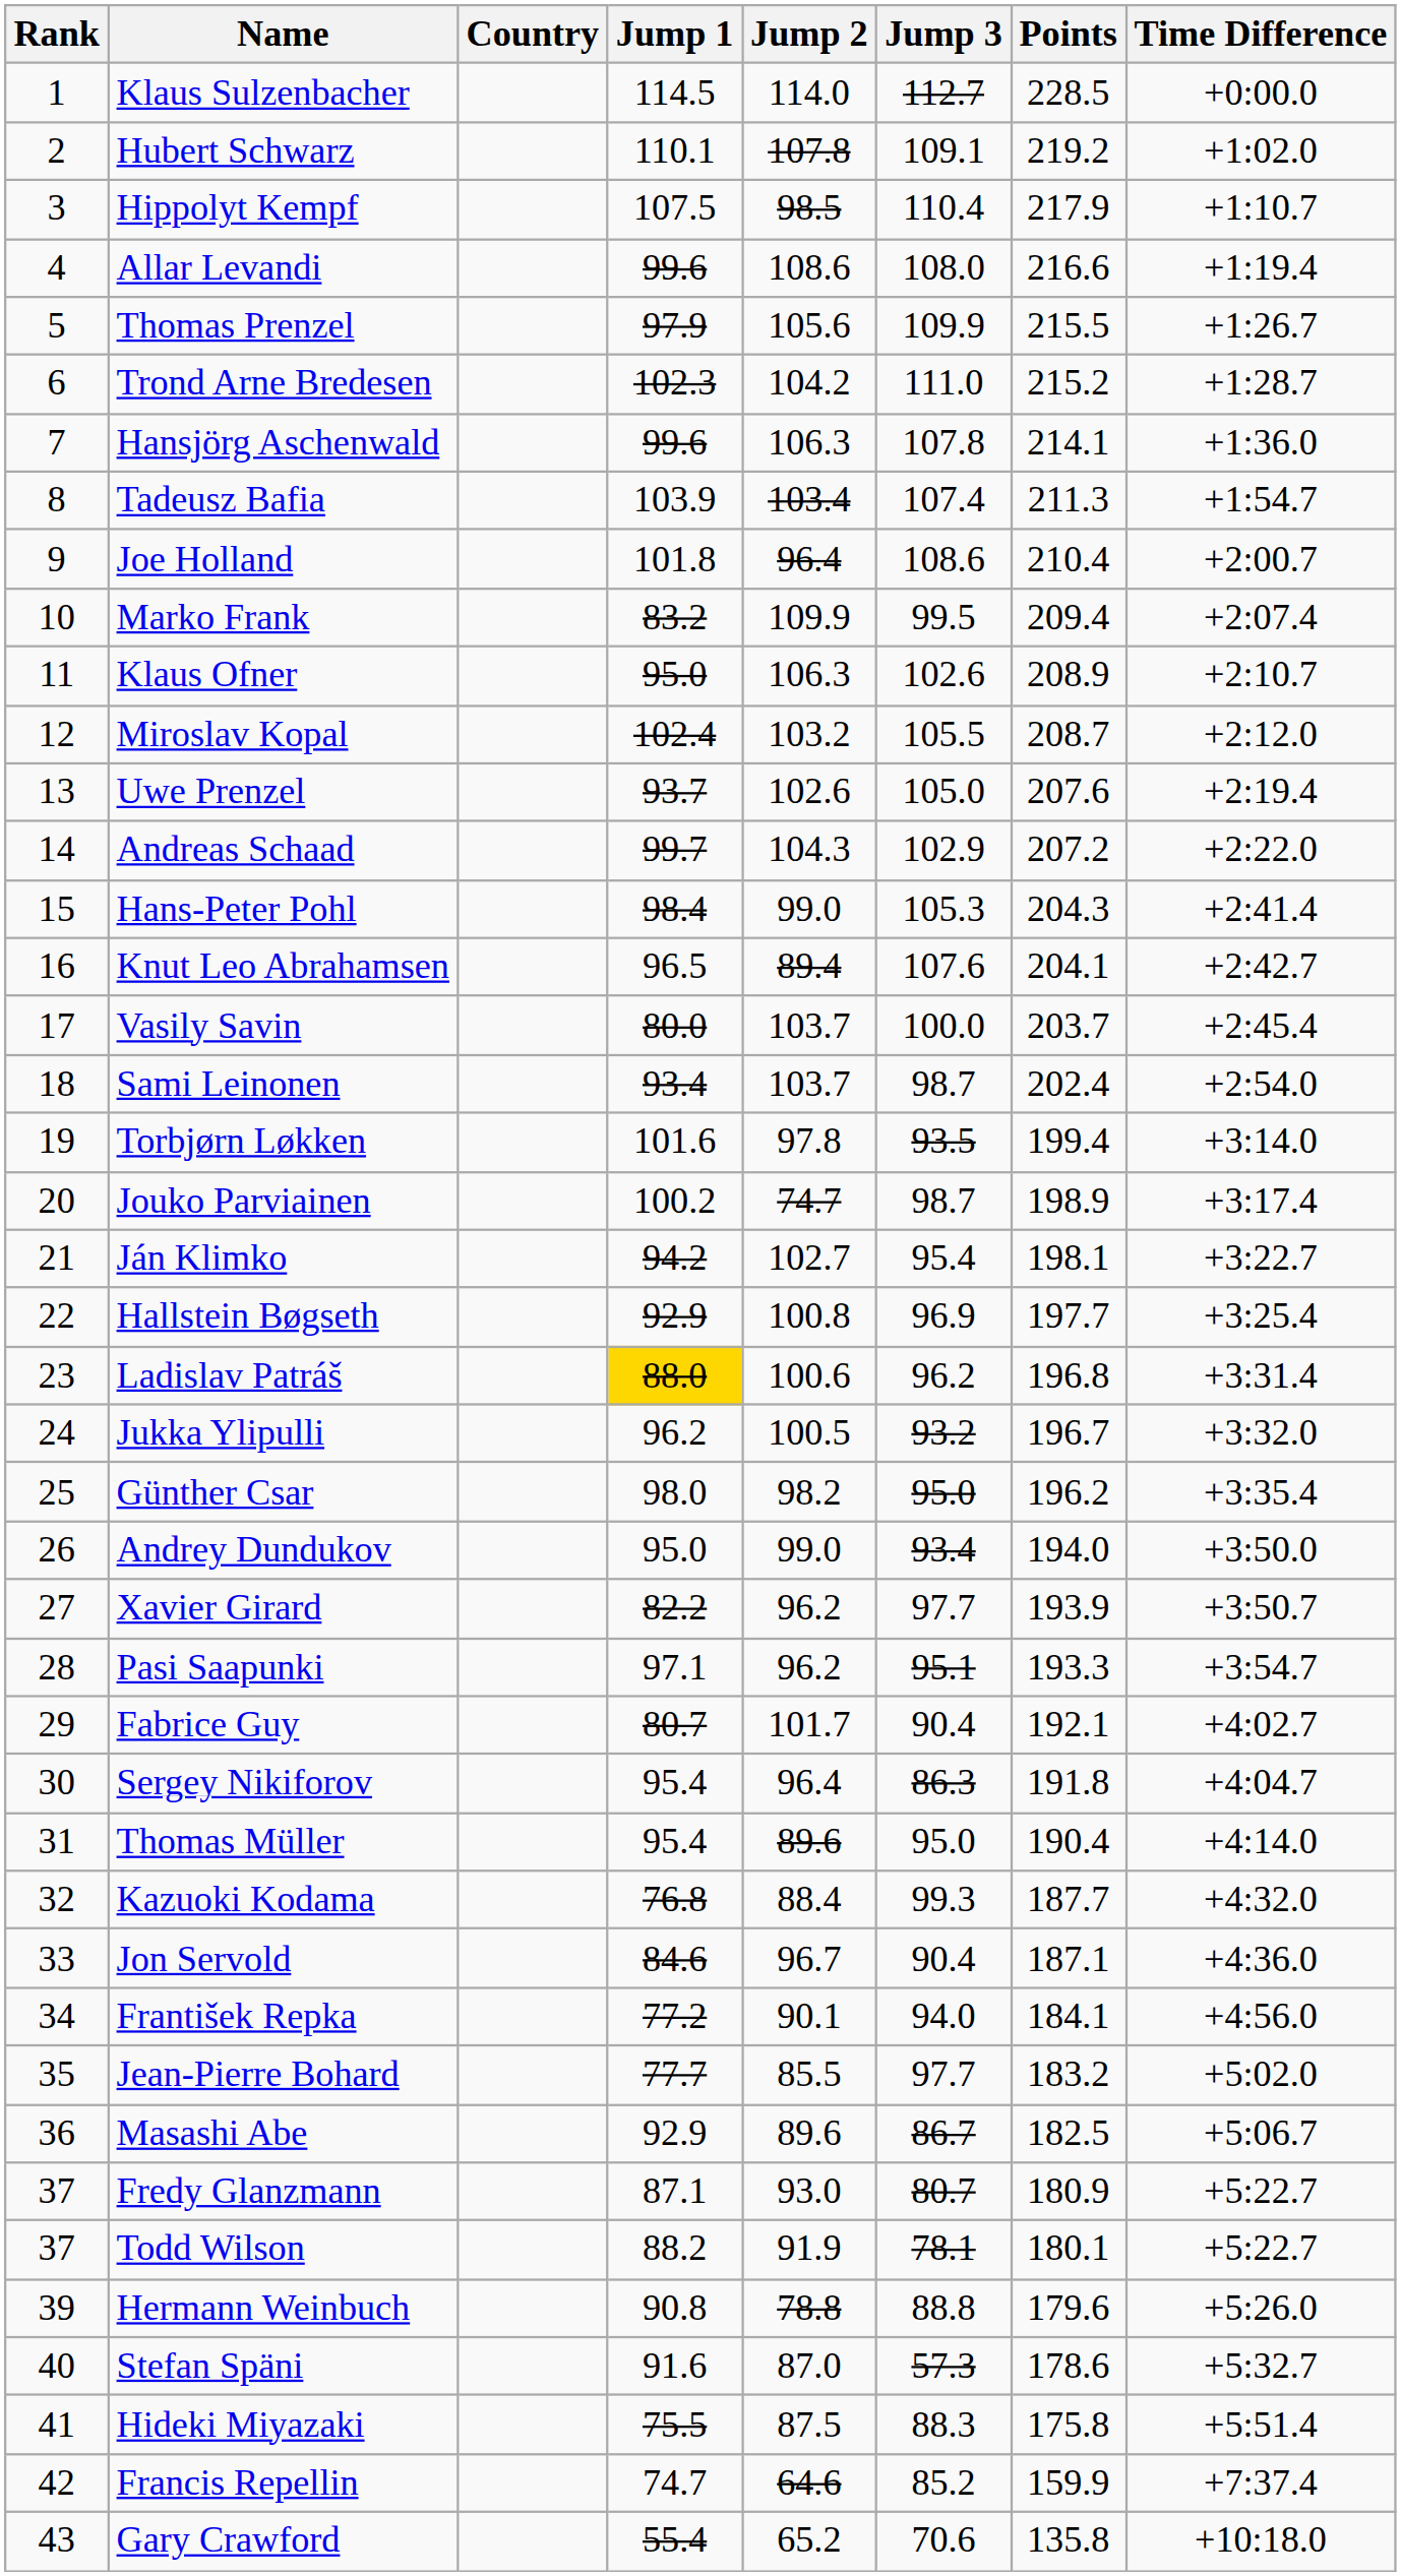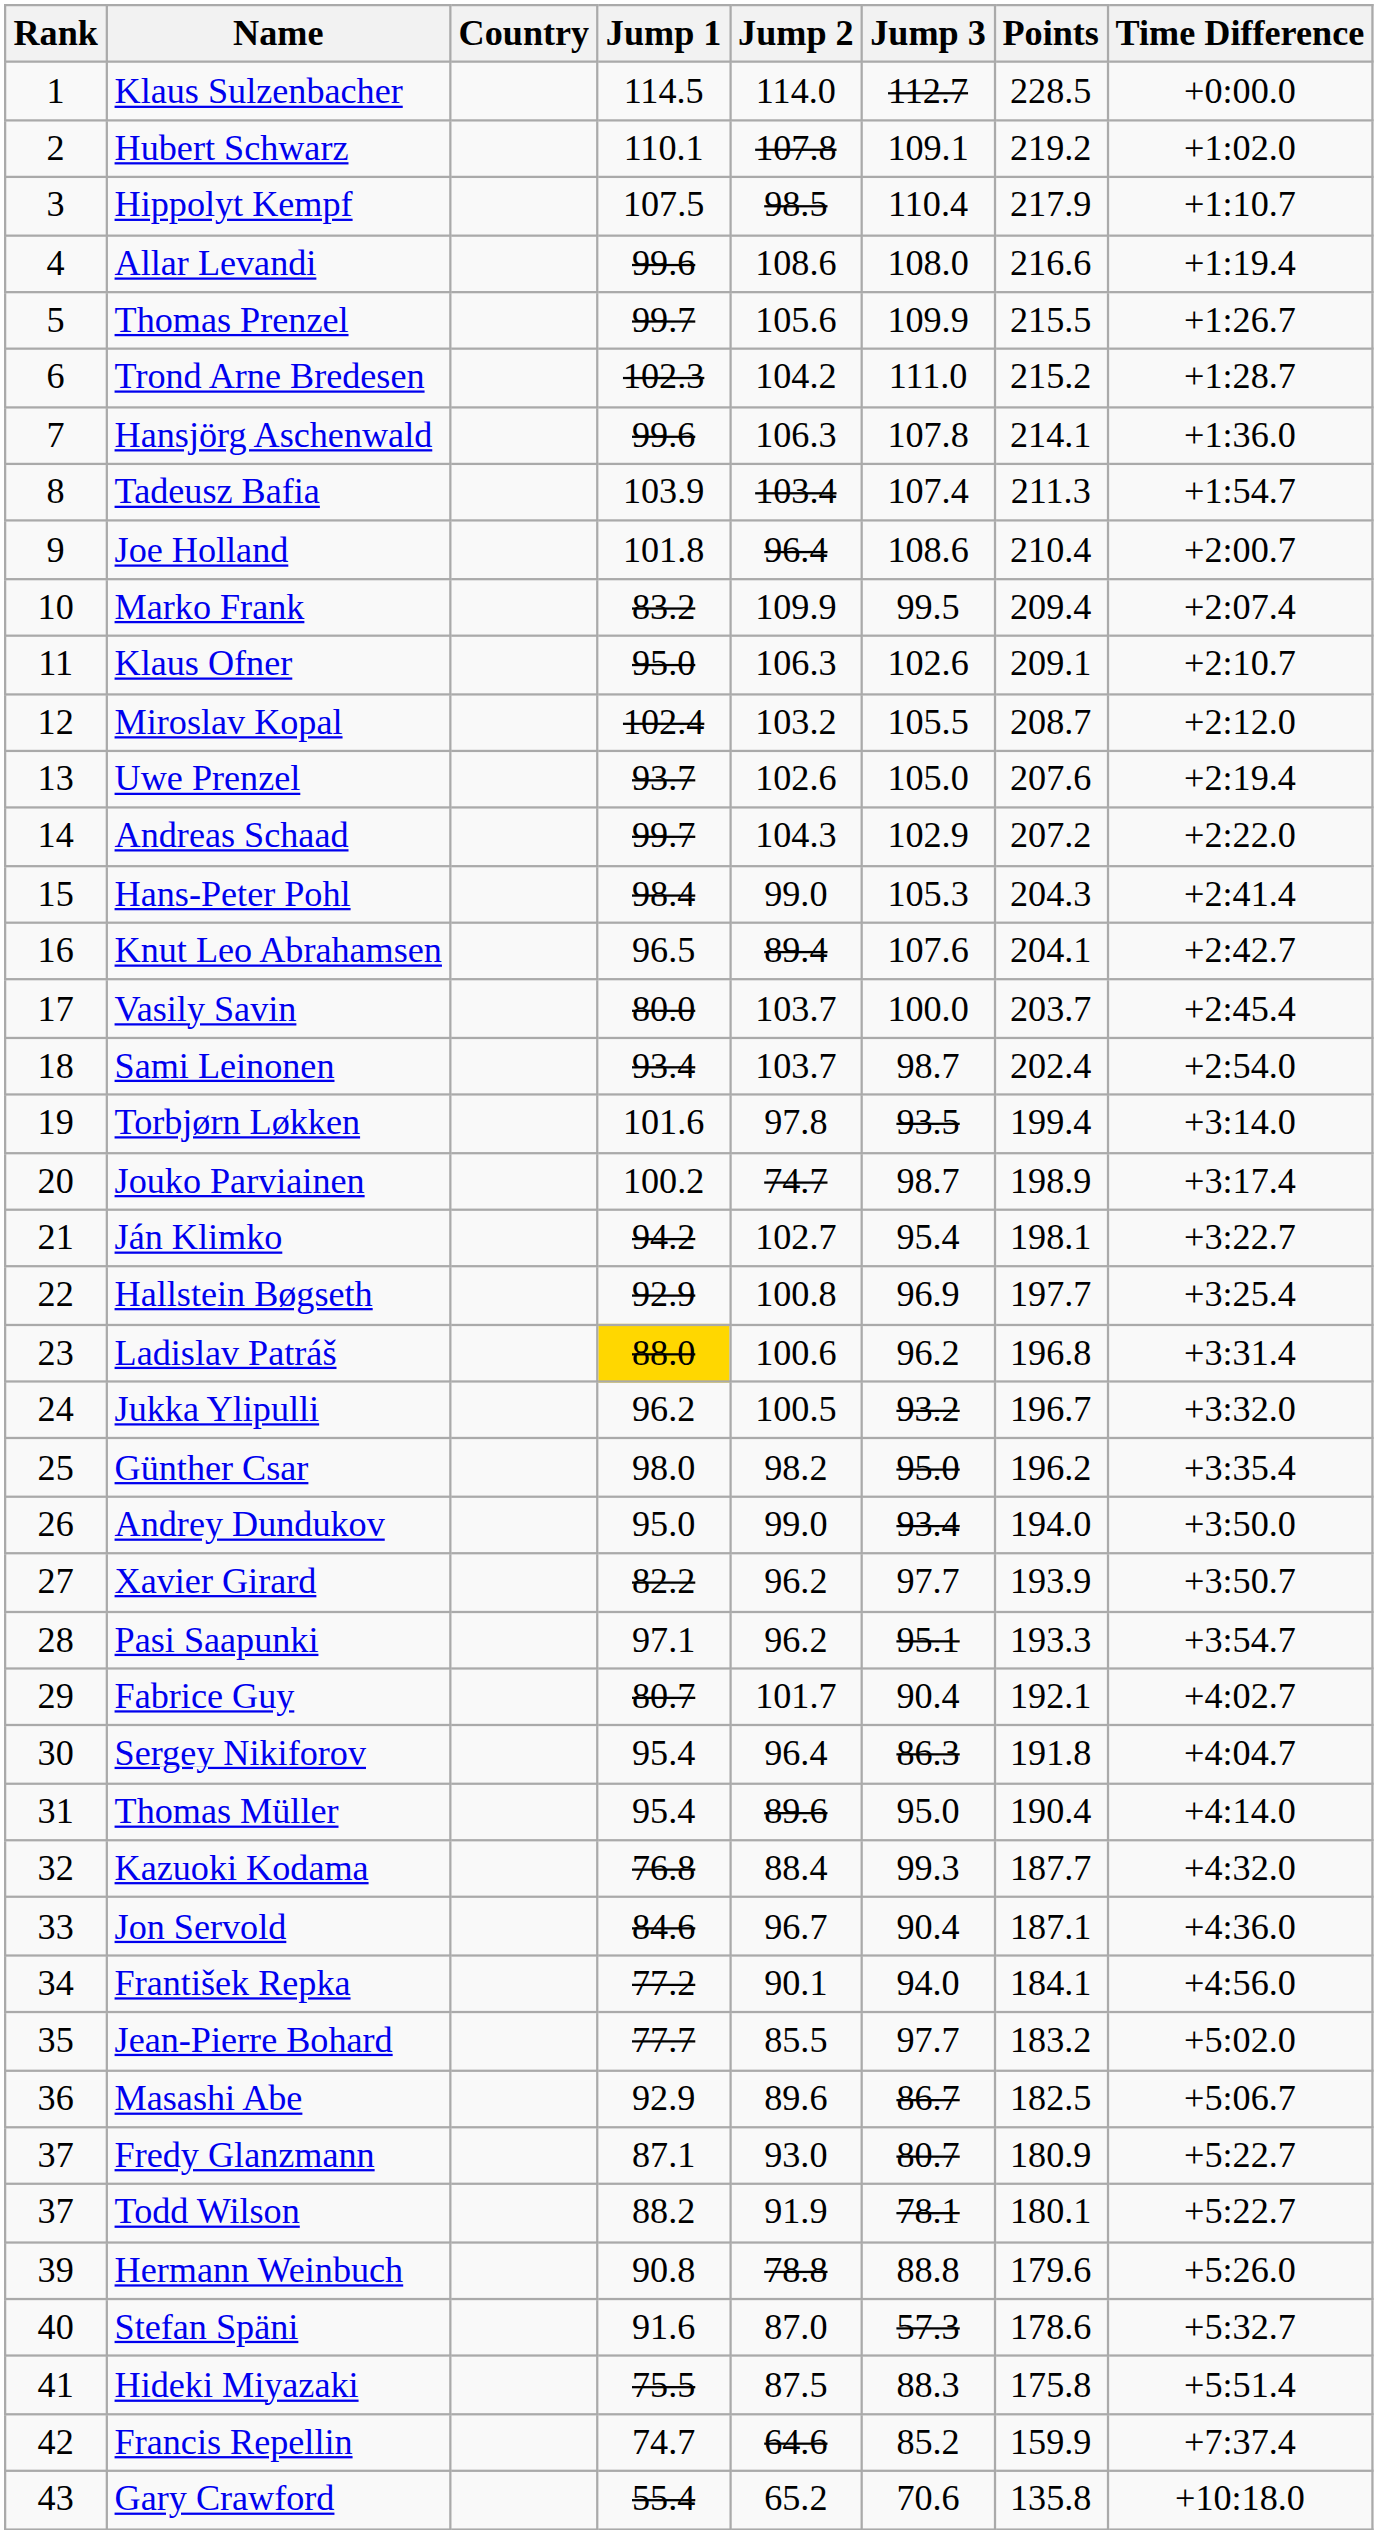Thomas Prenzel | Jump 1: 97.9 -> 99.7
Klaus Ofner | Points: 208.9 -> 209.1
